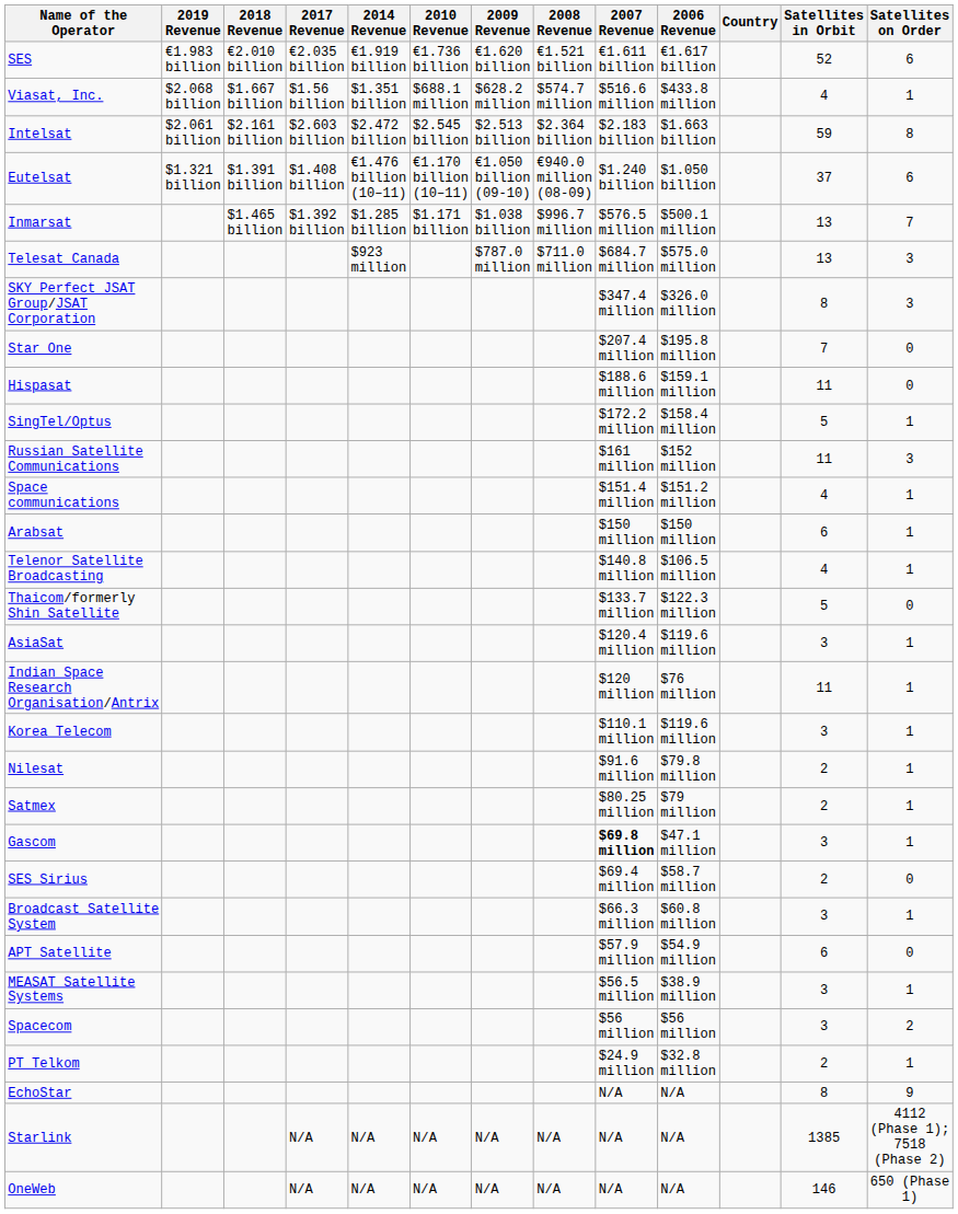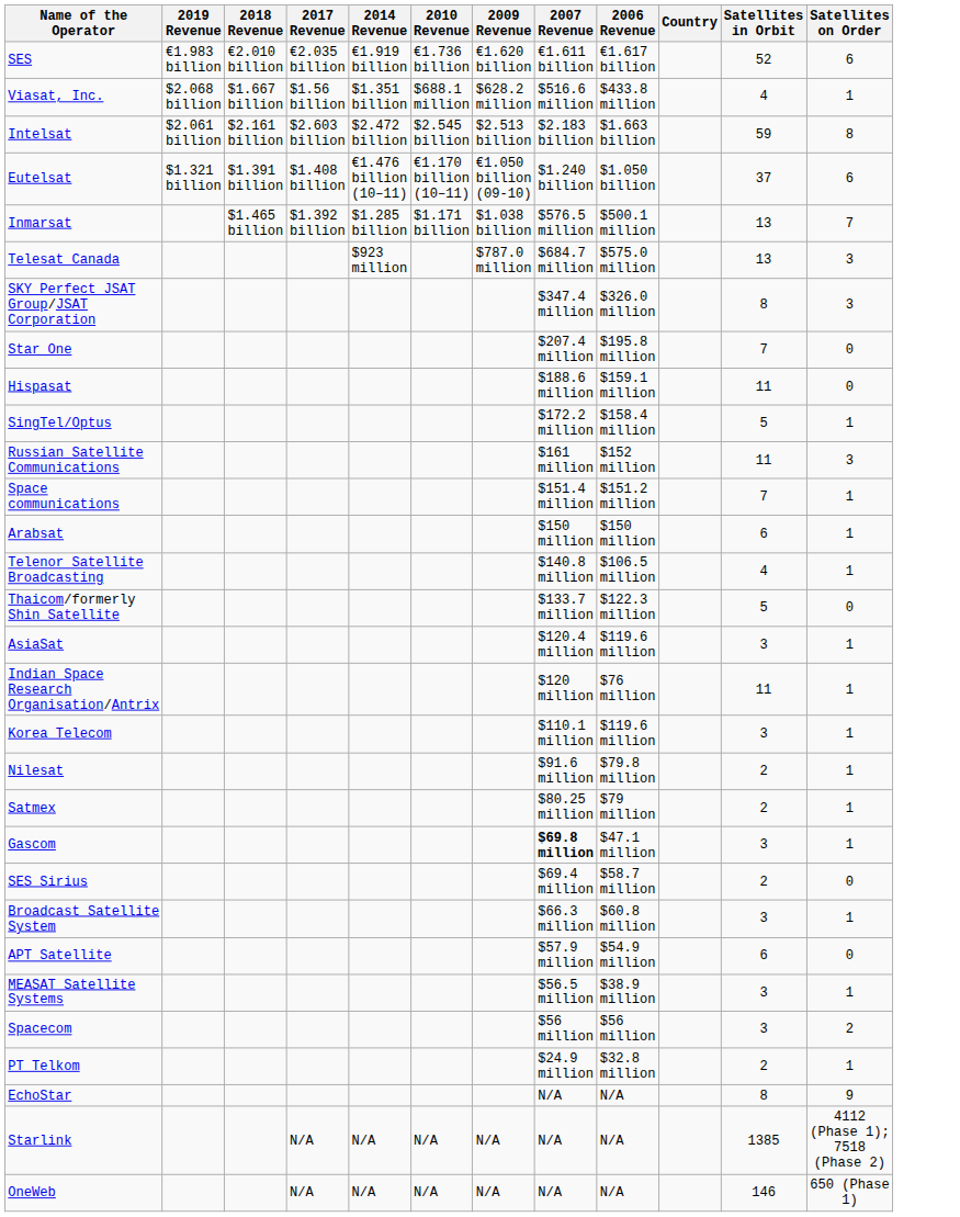- column: 2008 Revenue | €1.521 billion | $574.7 million | $2.364 billion | €940.0 million (08-09) | $996.7 million | $711.0 million | N/A | N/A
Space communications | Satellites in Orbit: 4 -> 7
